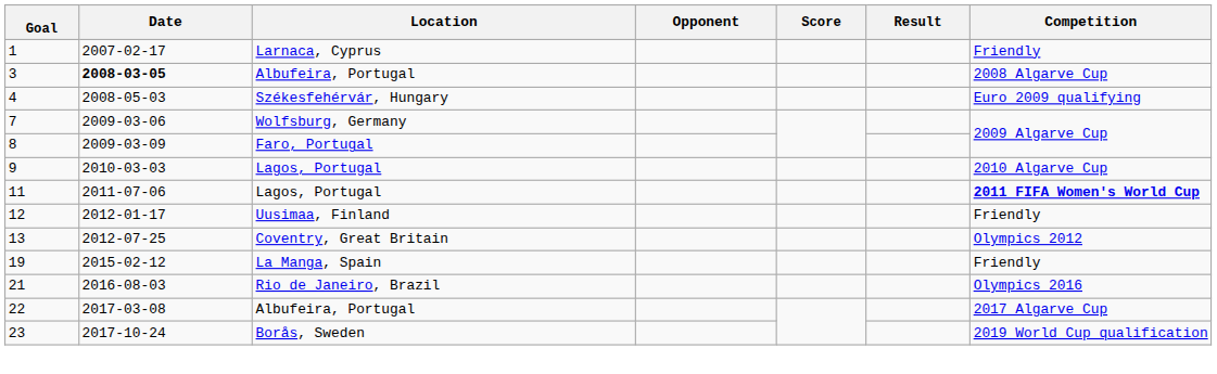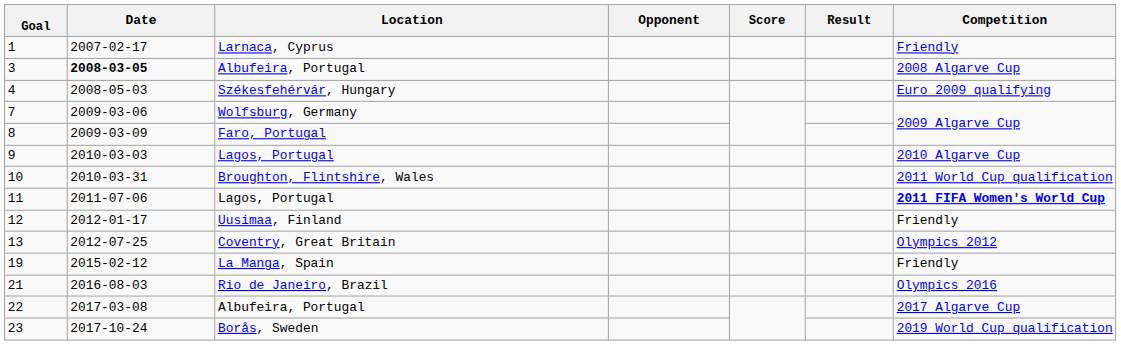+ row: 10 | 2010-03-31 | Broughton, Flintshire, Wales | 2011 World Cup qualification
